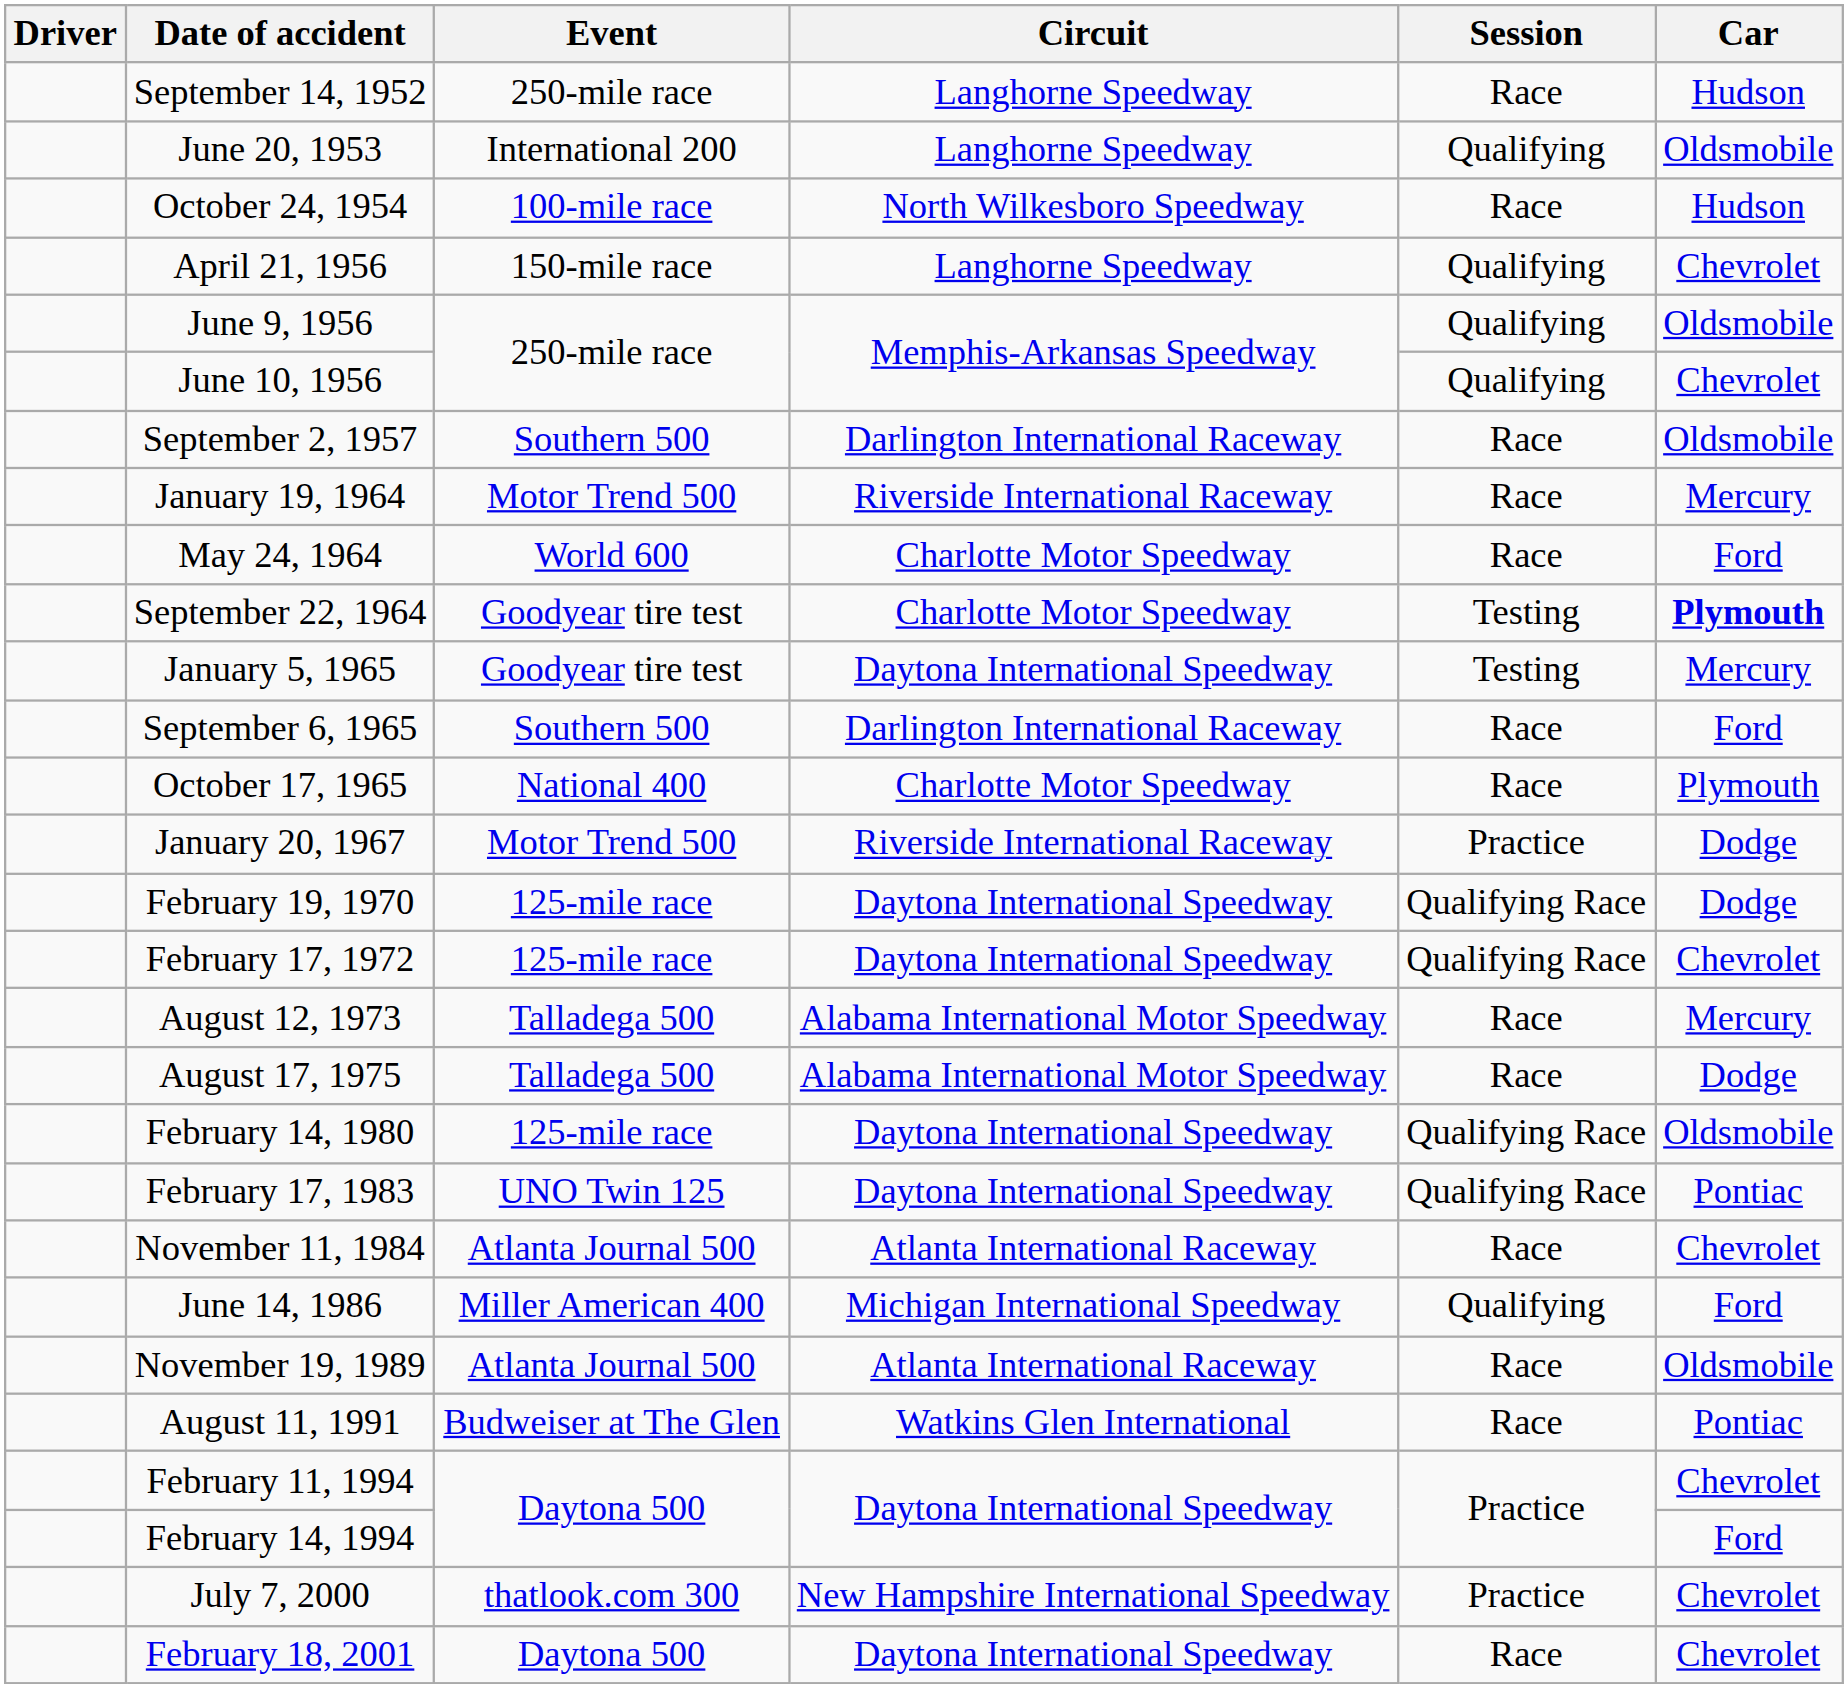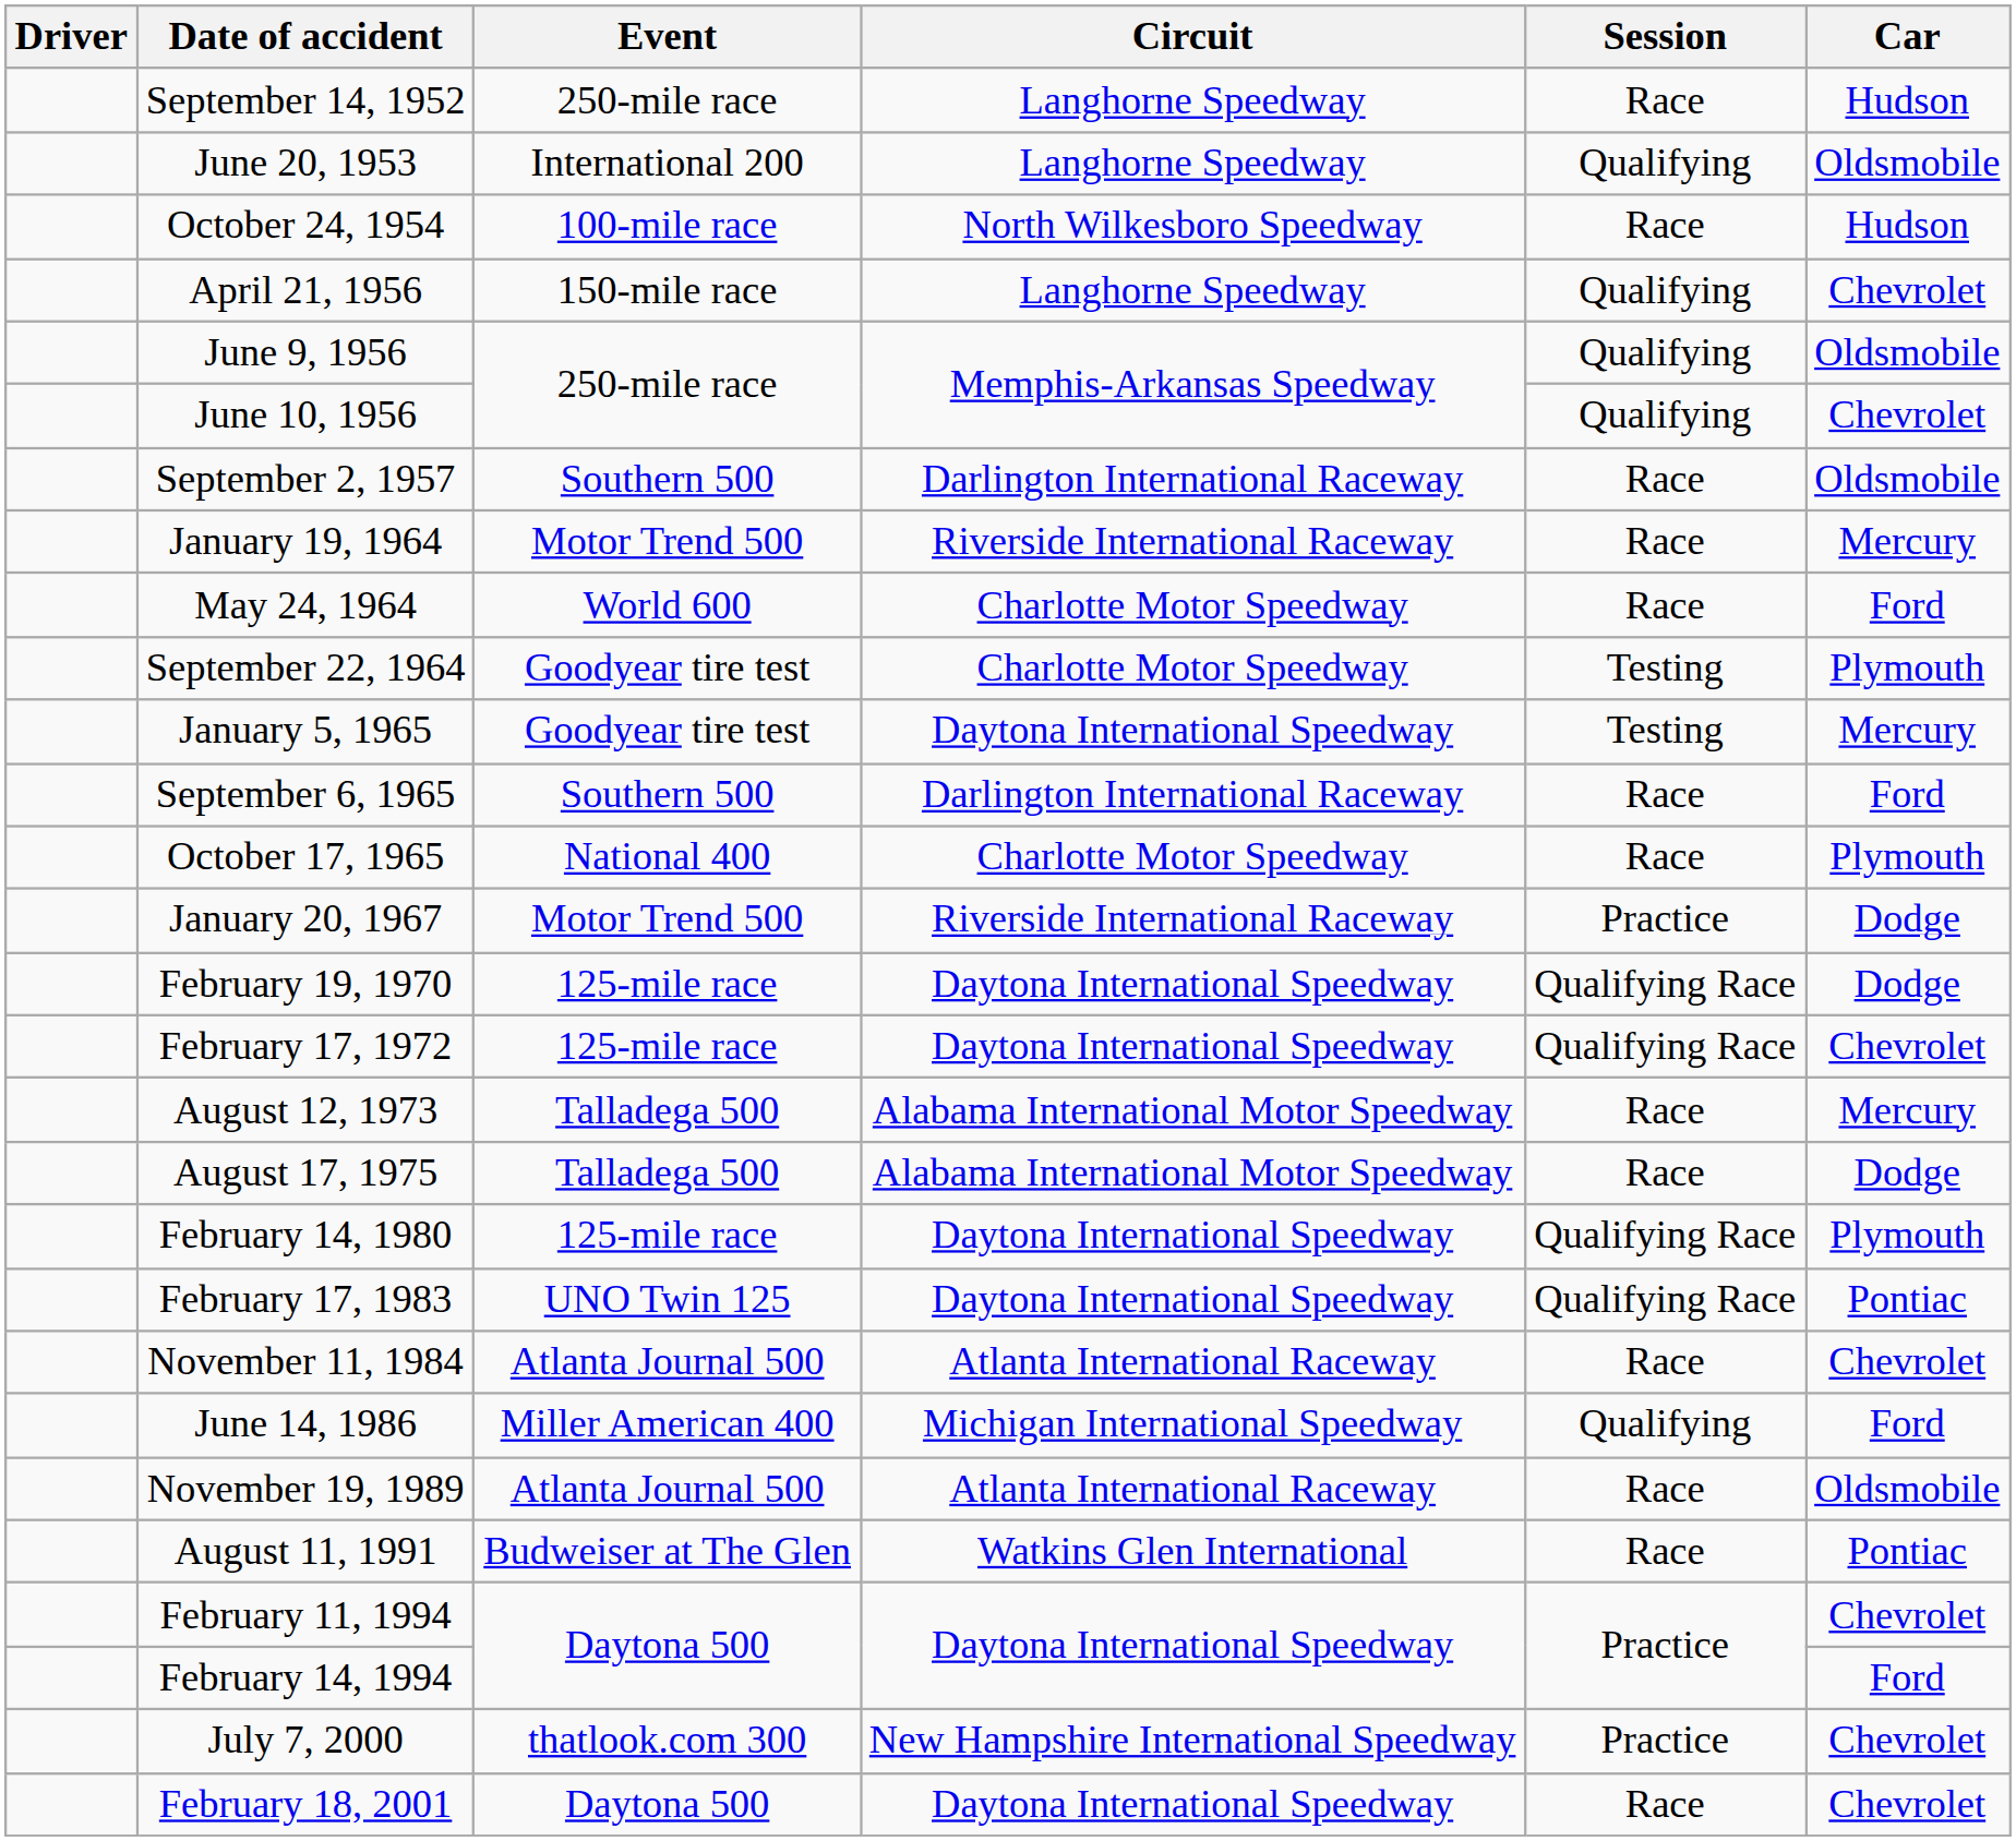September 22, 1964 | Car: bold -> normal
February 14, 1980 | Car: Oldsmobile -> Plymouth
